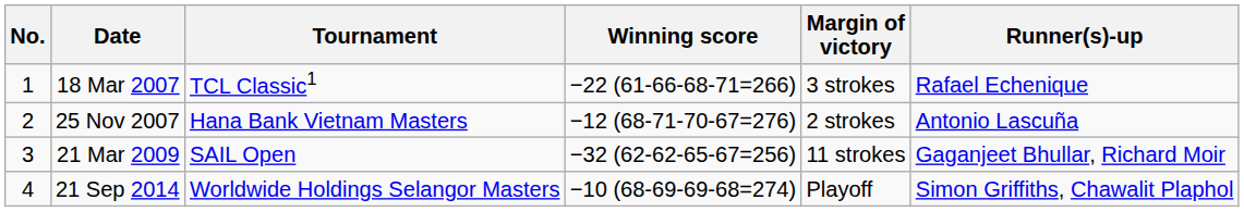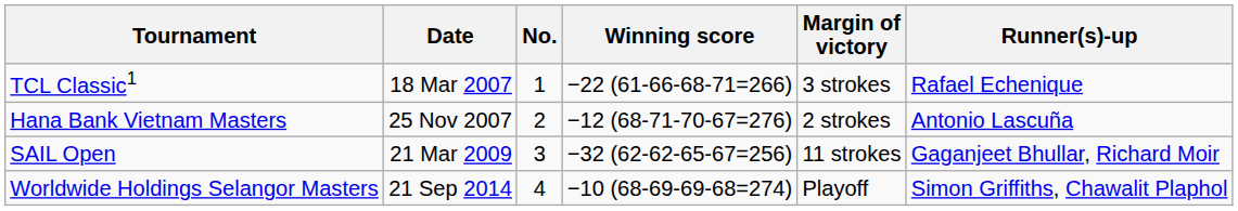columns swapped: No. <-> Tournament
